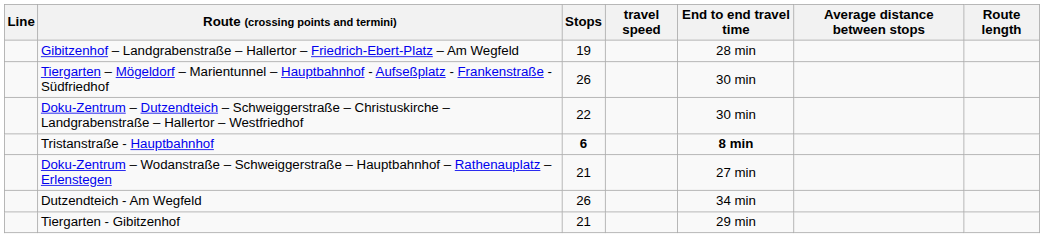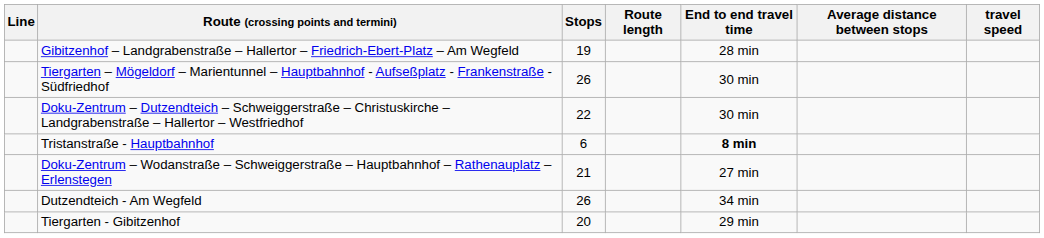columns swapped: Route length <-> travel speed
Tristanstraße - Hauptbahnhof | Stops: bold -> normal
Tiergarten - Gibitzenhof | Stops: 21 -> 20
